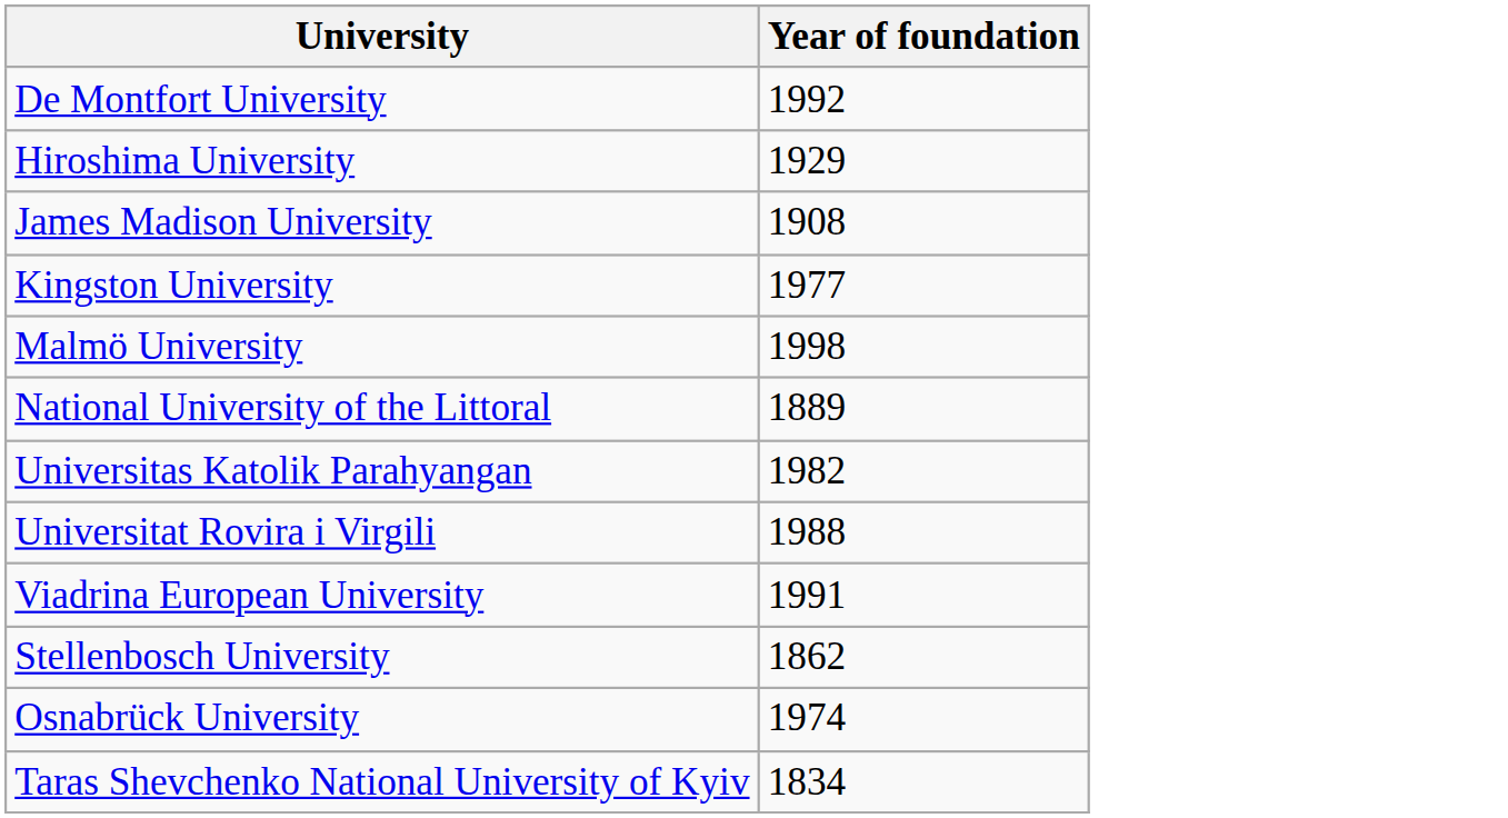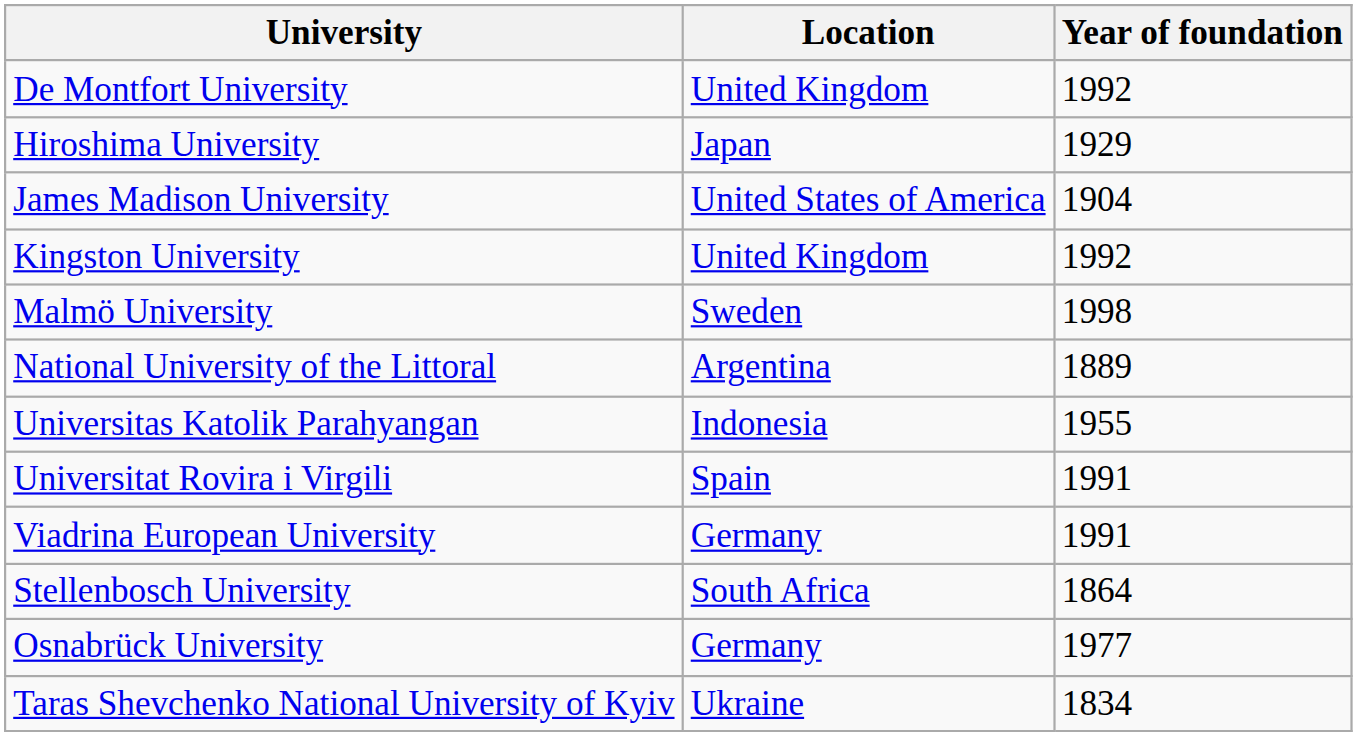+ column: Location | United Kingdom | Japan | United States of America | United Kingdom | Sweden | Argentina | Indonesia | Spain | Germany | South Africa | Germany | Ukraine
James Madison University | Year of foundation: 1908 -> 1904
Kingston University | Year of foundation: 1977 -> 1992
Universitas Katolik Parahyangan | Year of foundation: 1982 -> 1955
Universitat Rovira i Virgili | Year of foundation: 1988 -> 1991
Stellenbosch University | Year of foundation: 1862 -> 1864
Osnabrück University | Year of foundation: 1974 -> 1977
